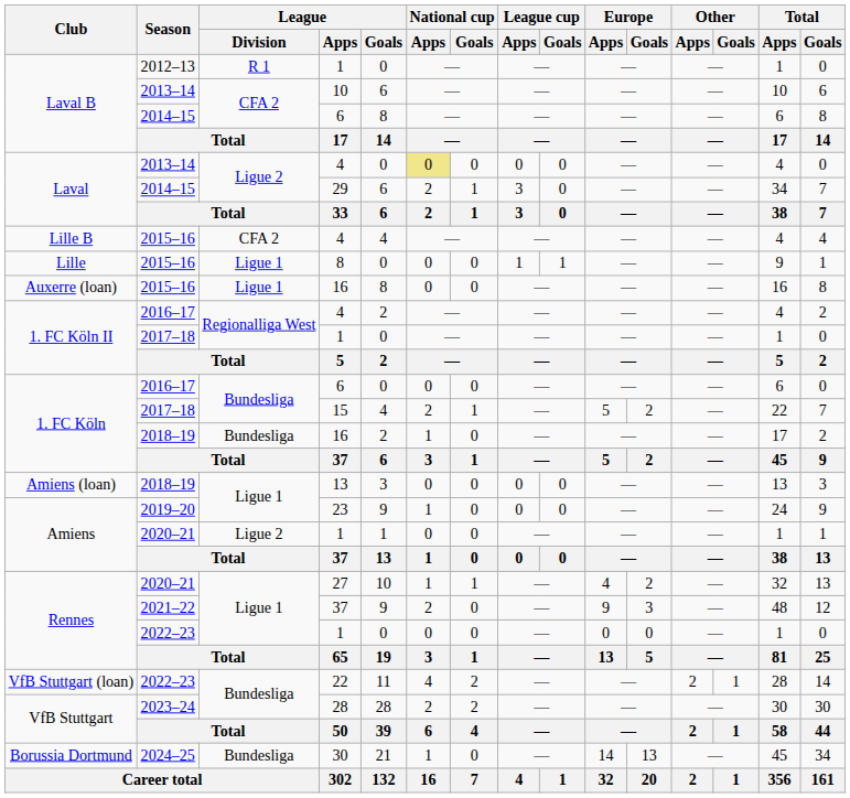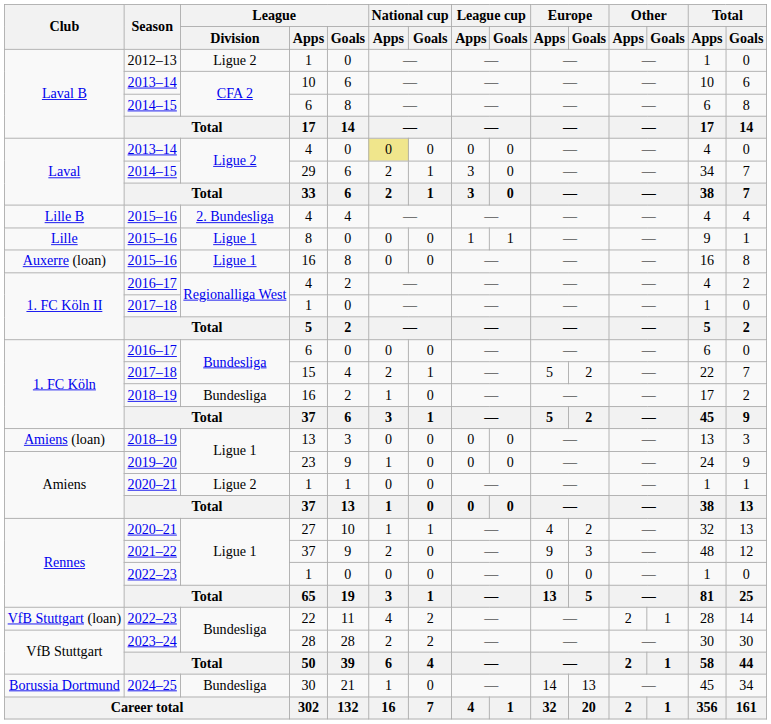Laval B / 1 | League / Division: R 1 -> Ligue 2
Lille B / 4 | League / Division: CFA 2 -> 2. Bundesliga
